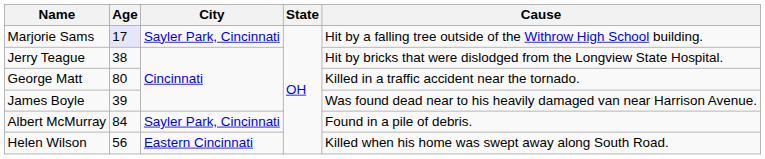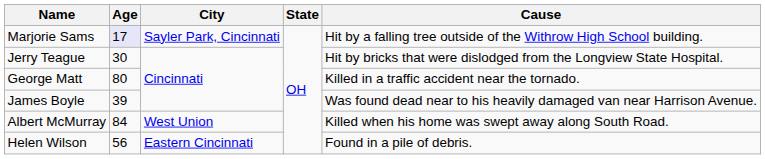Jerry Teague | Age: 38 -> 30
Albert McMurray | City: Sayler Park, Cincinnati -> West Union
Albert McMurray | Cause: Found in a pile of debris. -> Killed when his home was swept away along South Road.
Helen Wilson | Cause: Killed when his home was swept away along South Road. -> Found in a pile of debris.
